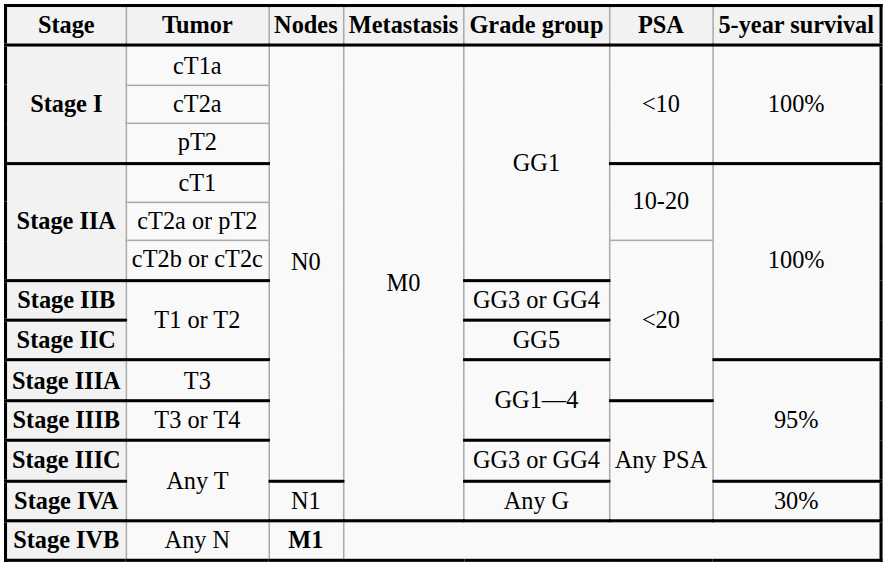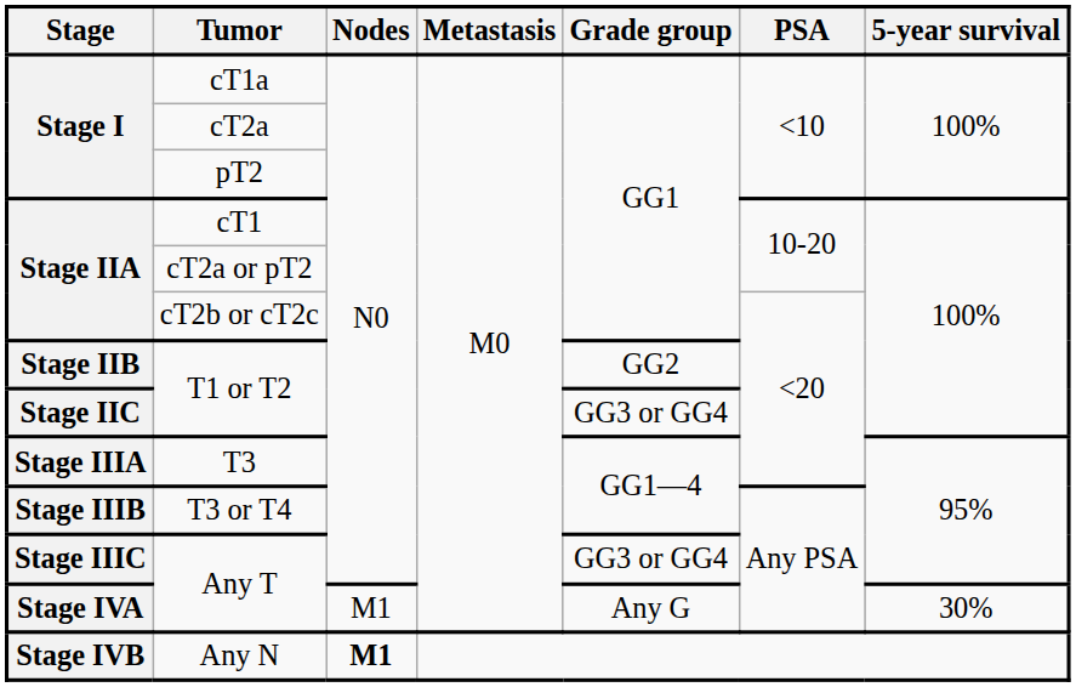Stage IIB / T1 or T2 | Grade group: GG3 or GG4 -> GG2
Stage IIC / T1 or T2 | Grade group: GG5 -> GG3 or GG4
Stage IVA / Any T | Nodes: N1 -> M1
